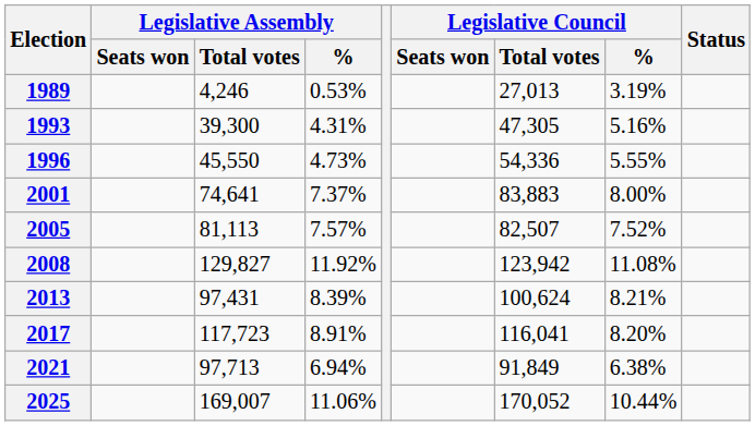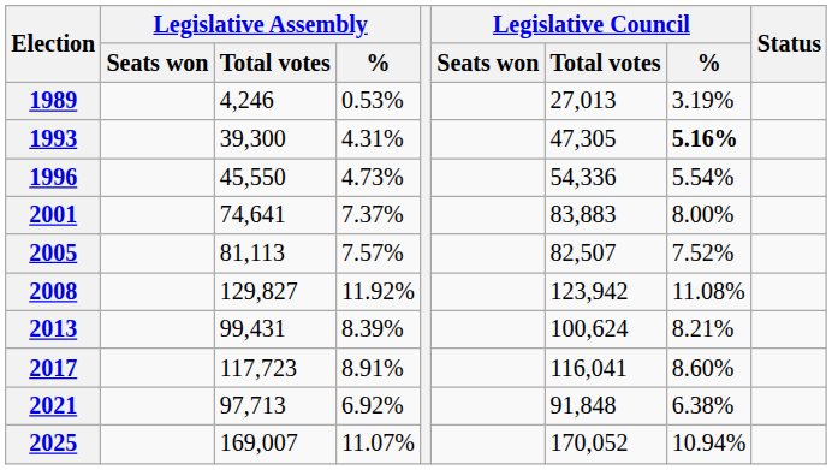1993 | Legislative Council / %: normal -> bold
1996 | Legislative Council / %: 5.55% -> 5.54%
2013 | Legislative Assembly / Total votes: 97,431 -> 99,431
2017 | Legislative Council / %: 8.20% -> 8.60%
2021 | Legislative Assembly / %: 6.94% -> 6.92%
2021 | Legislative Council / Total votes: 91,849 -> 91,848
2025 | Legislative Assembly / %: 11.06% -> 11.07%
2025 | Legislative Council / %: 10.44% -> 10.94%
